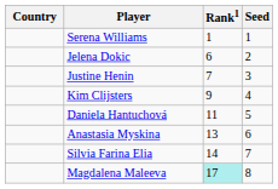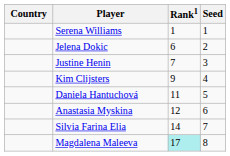Anastasia Myskina | Rank1: 13 -> 12
